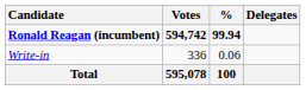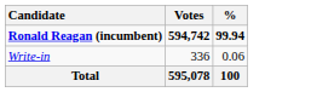- column: Delegates
